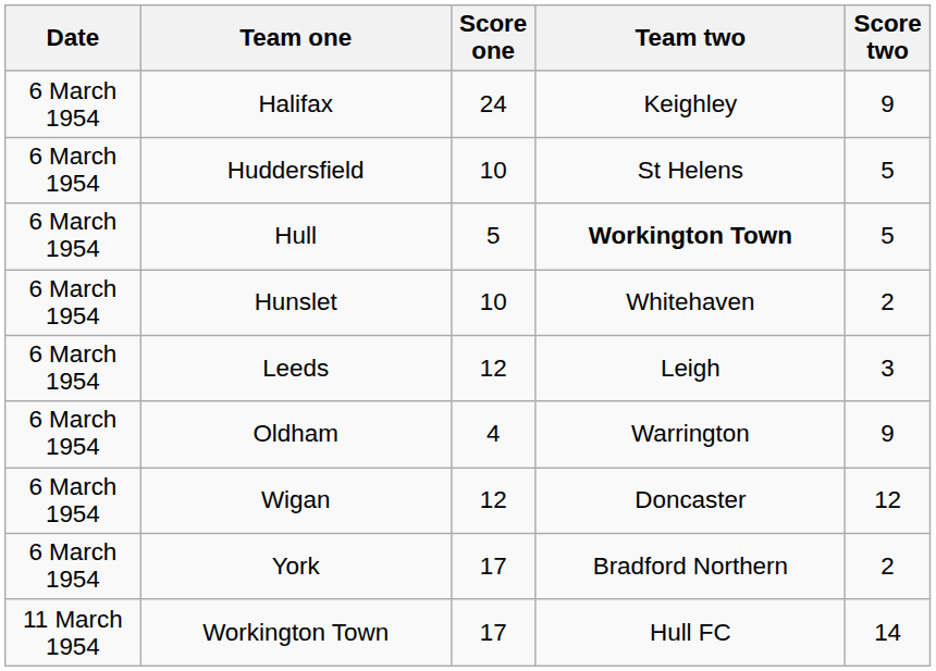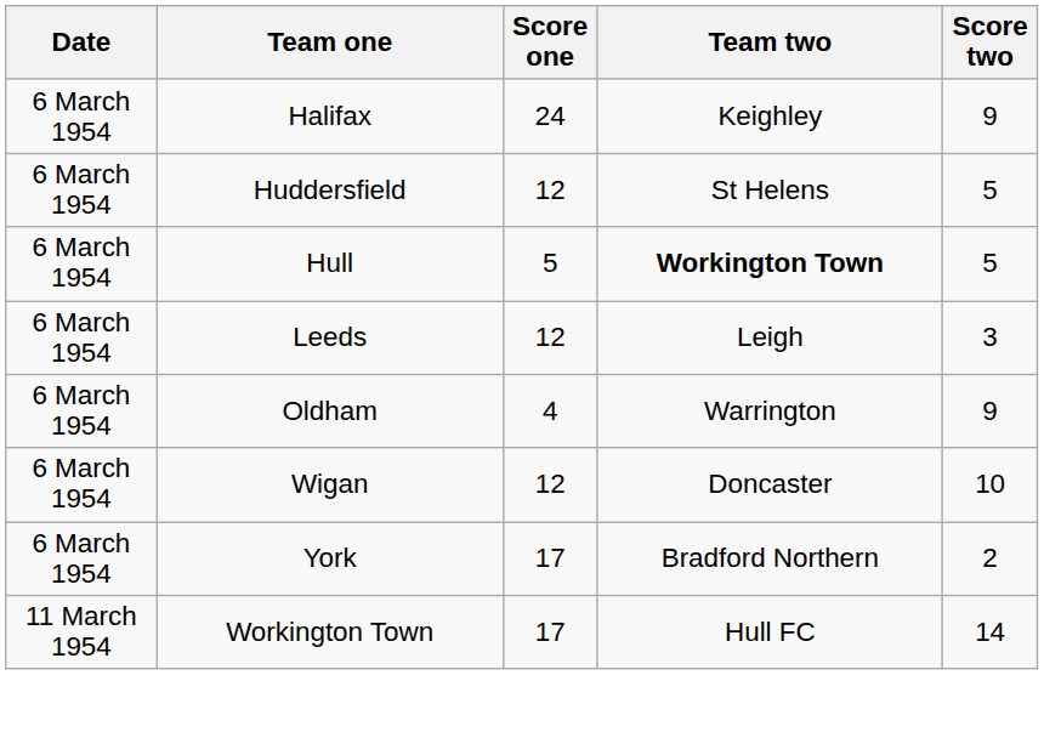Huddersfield | Score one: 10 -> 12
- row: 6 March 1954 | Hunslet | 10 | Whitehaven | 2
Wigan | Score two: 12 -> 10
